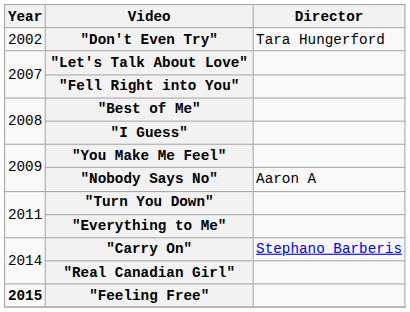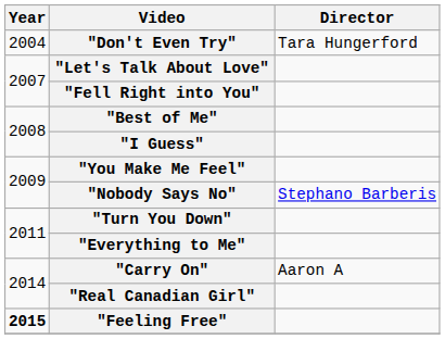"Don't Even Try" | Year: 2002 -> 2004
"Nobody Says No" | Director: Aaron A -> Stephano Barberis
"Carry On" | Director: Stephano Barberis -> Aaron A
